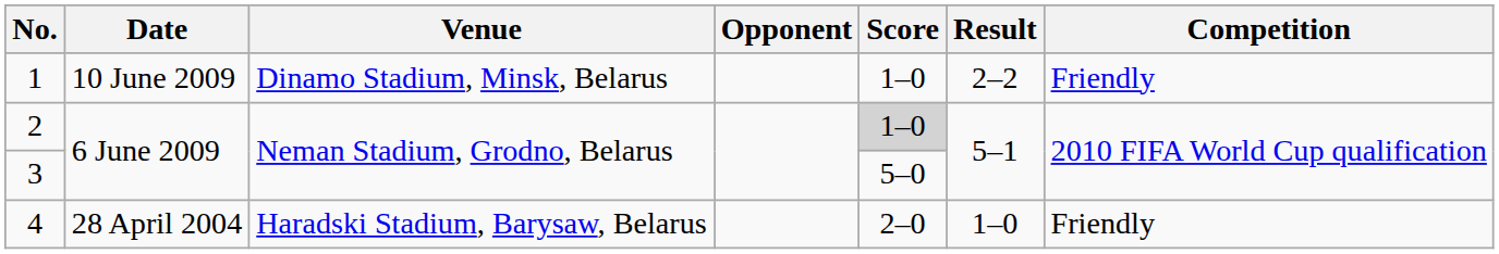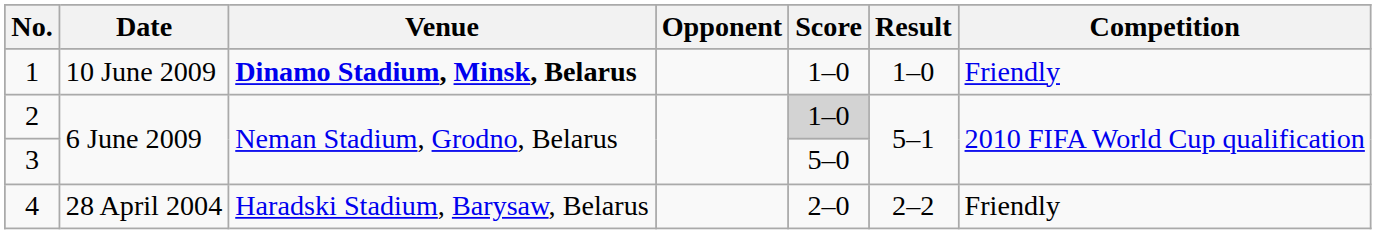1 | Venue: normal -> bold
1 | Result: 2–2 -> 1–0
4 | Result: 1–0 -> 2–2
